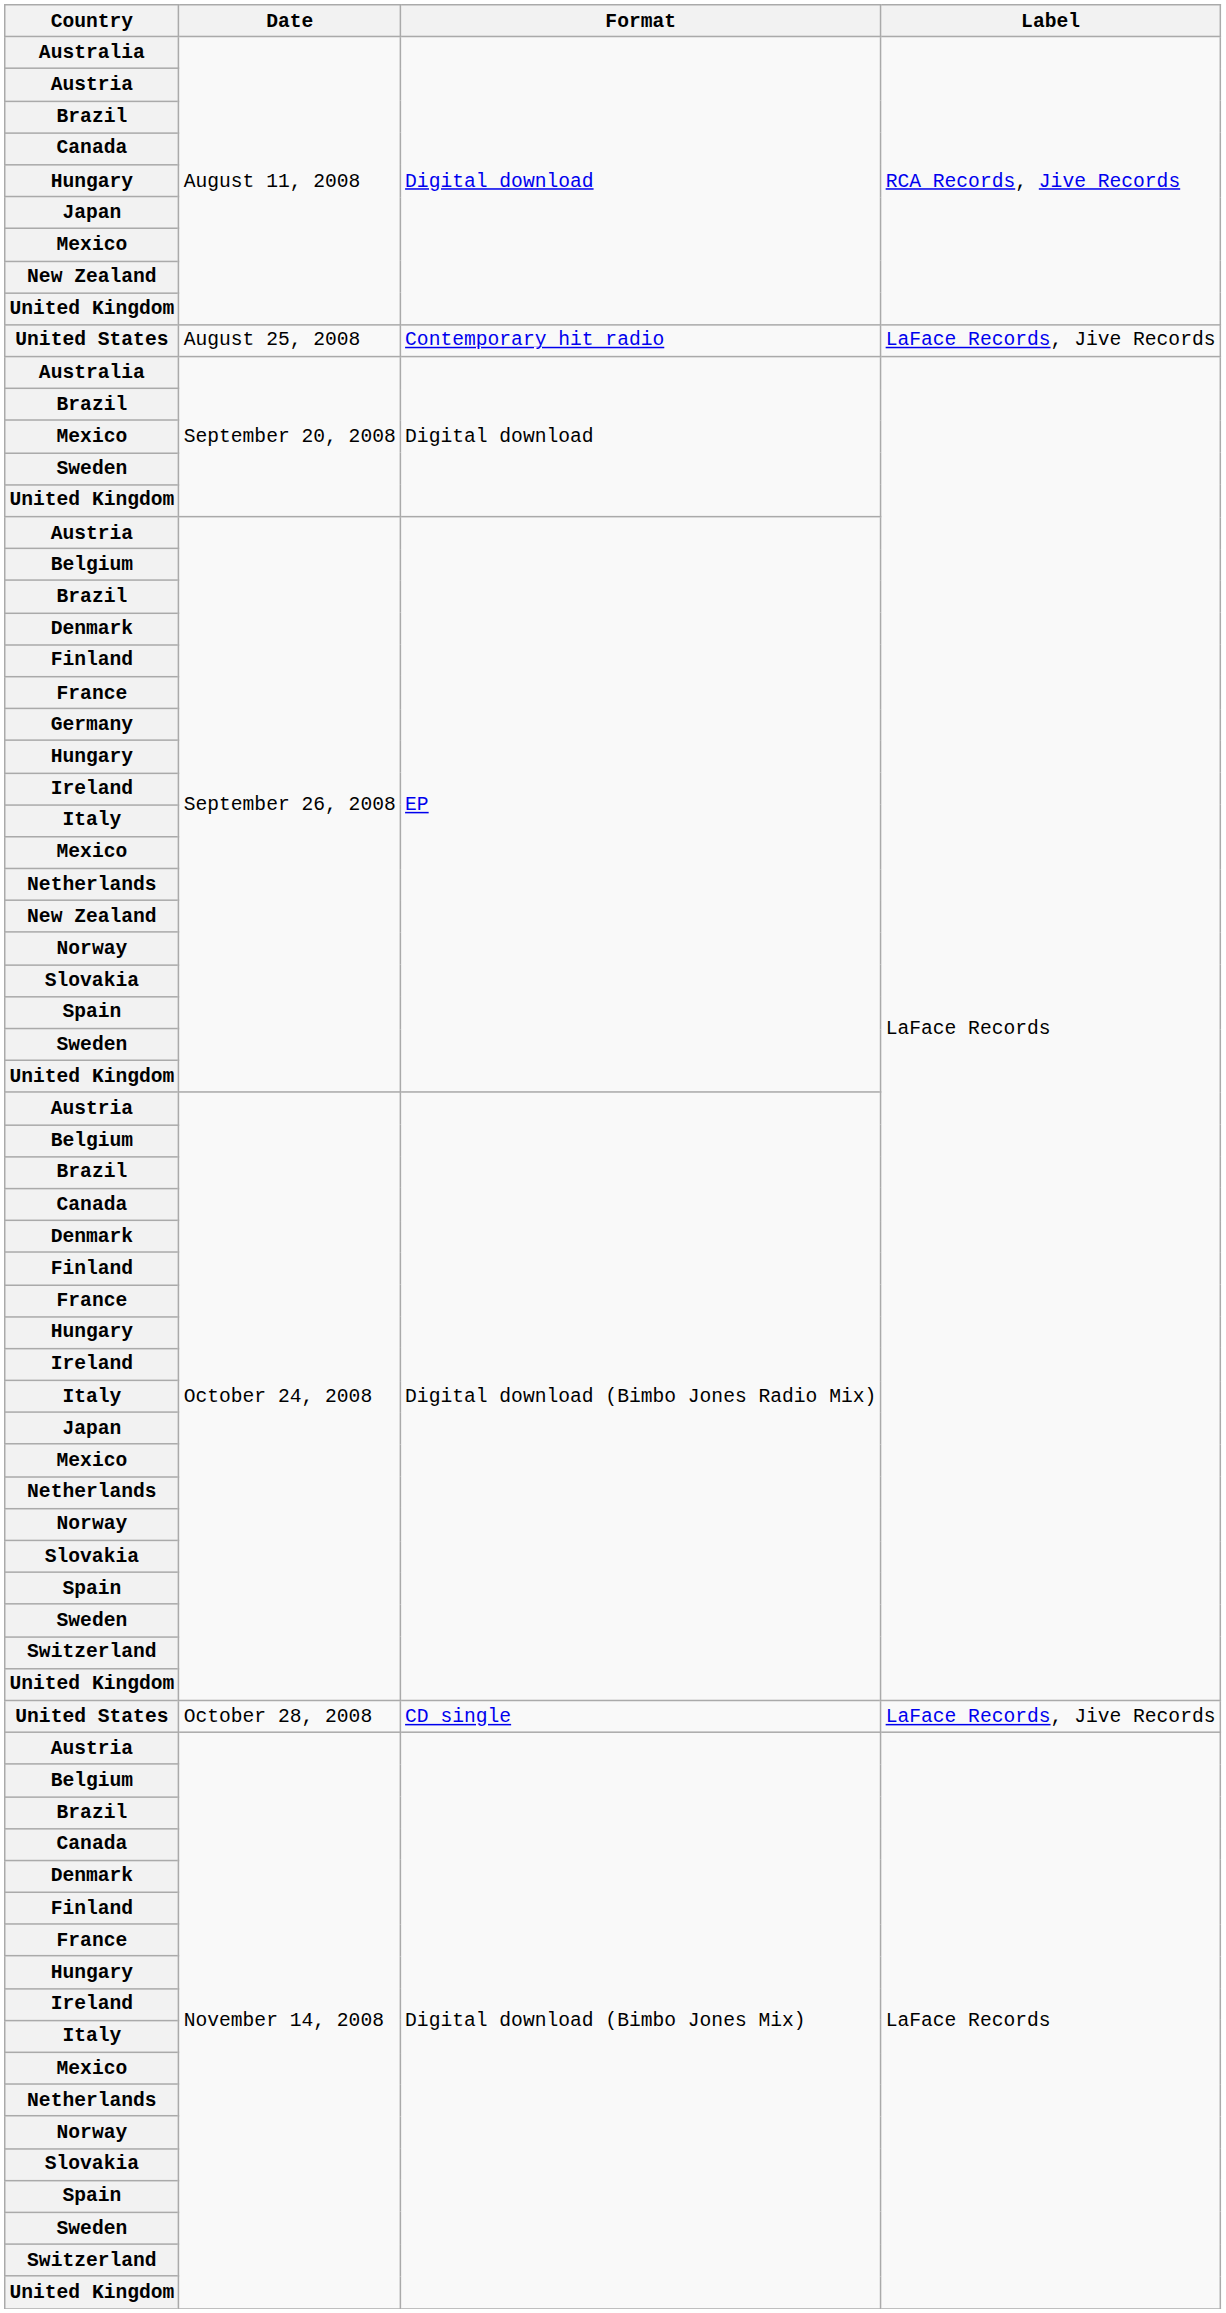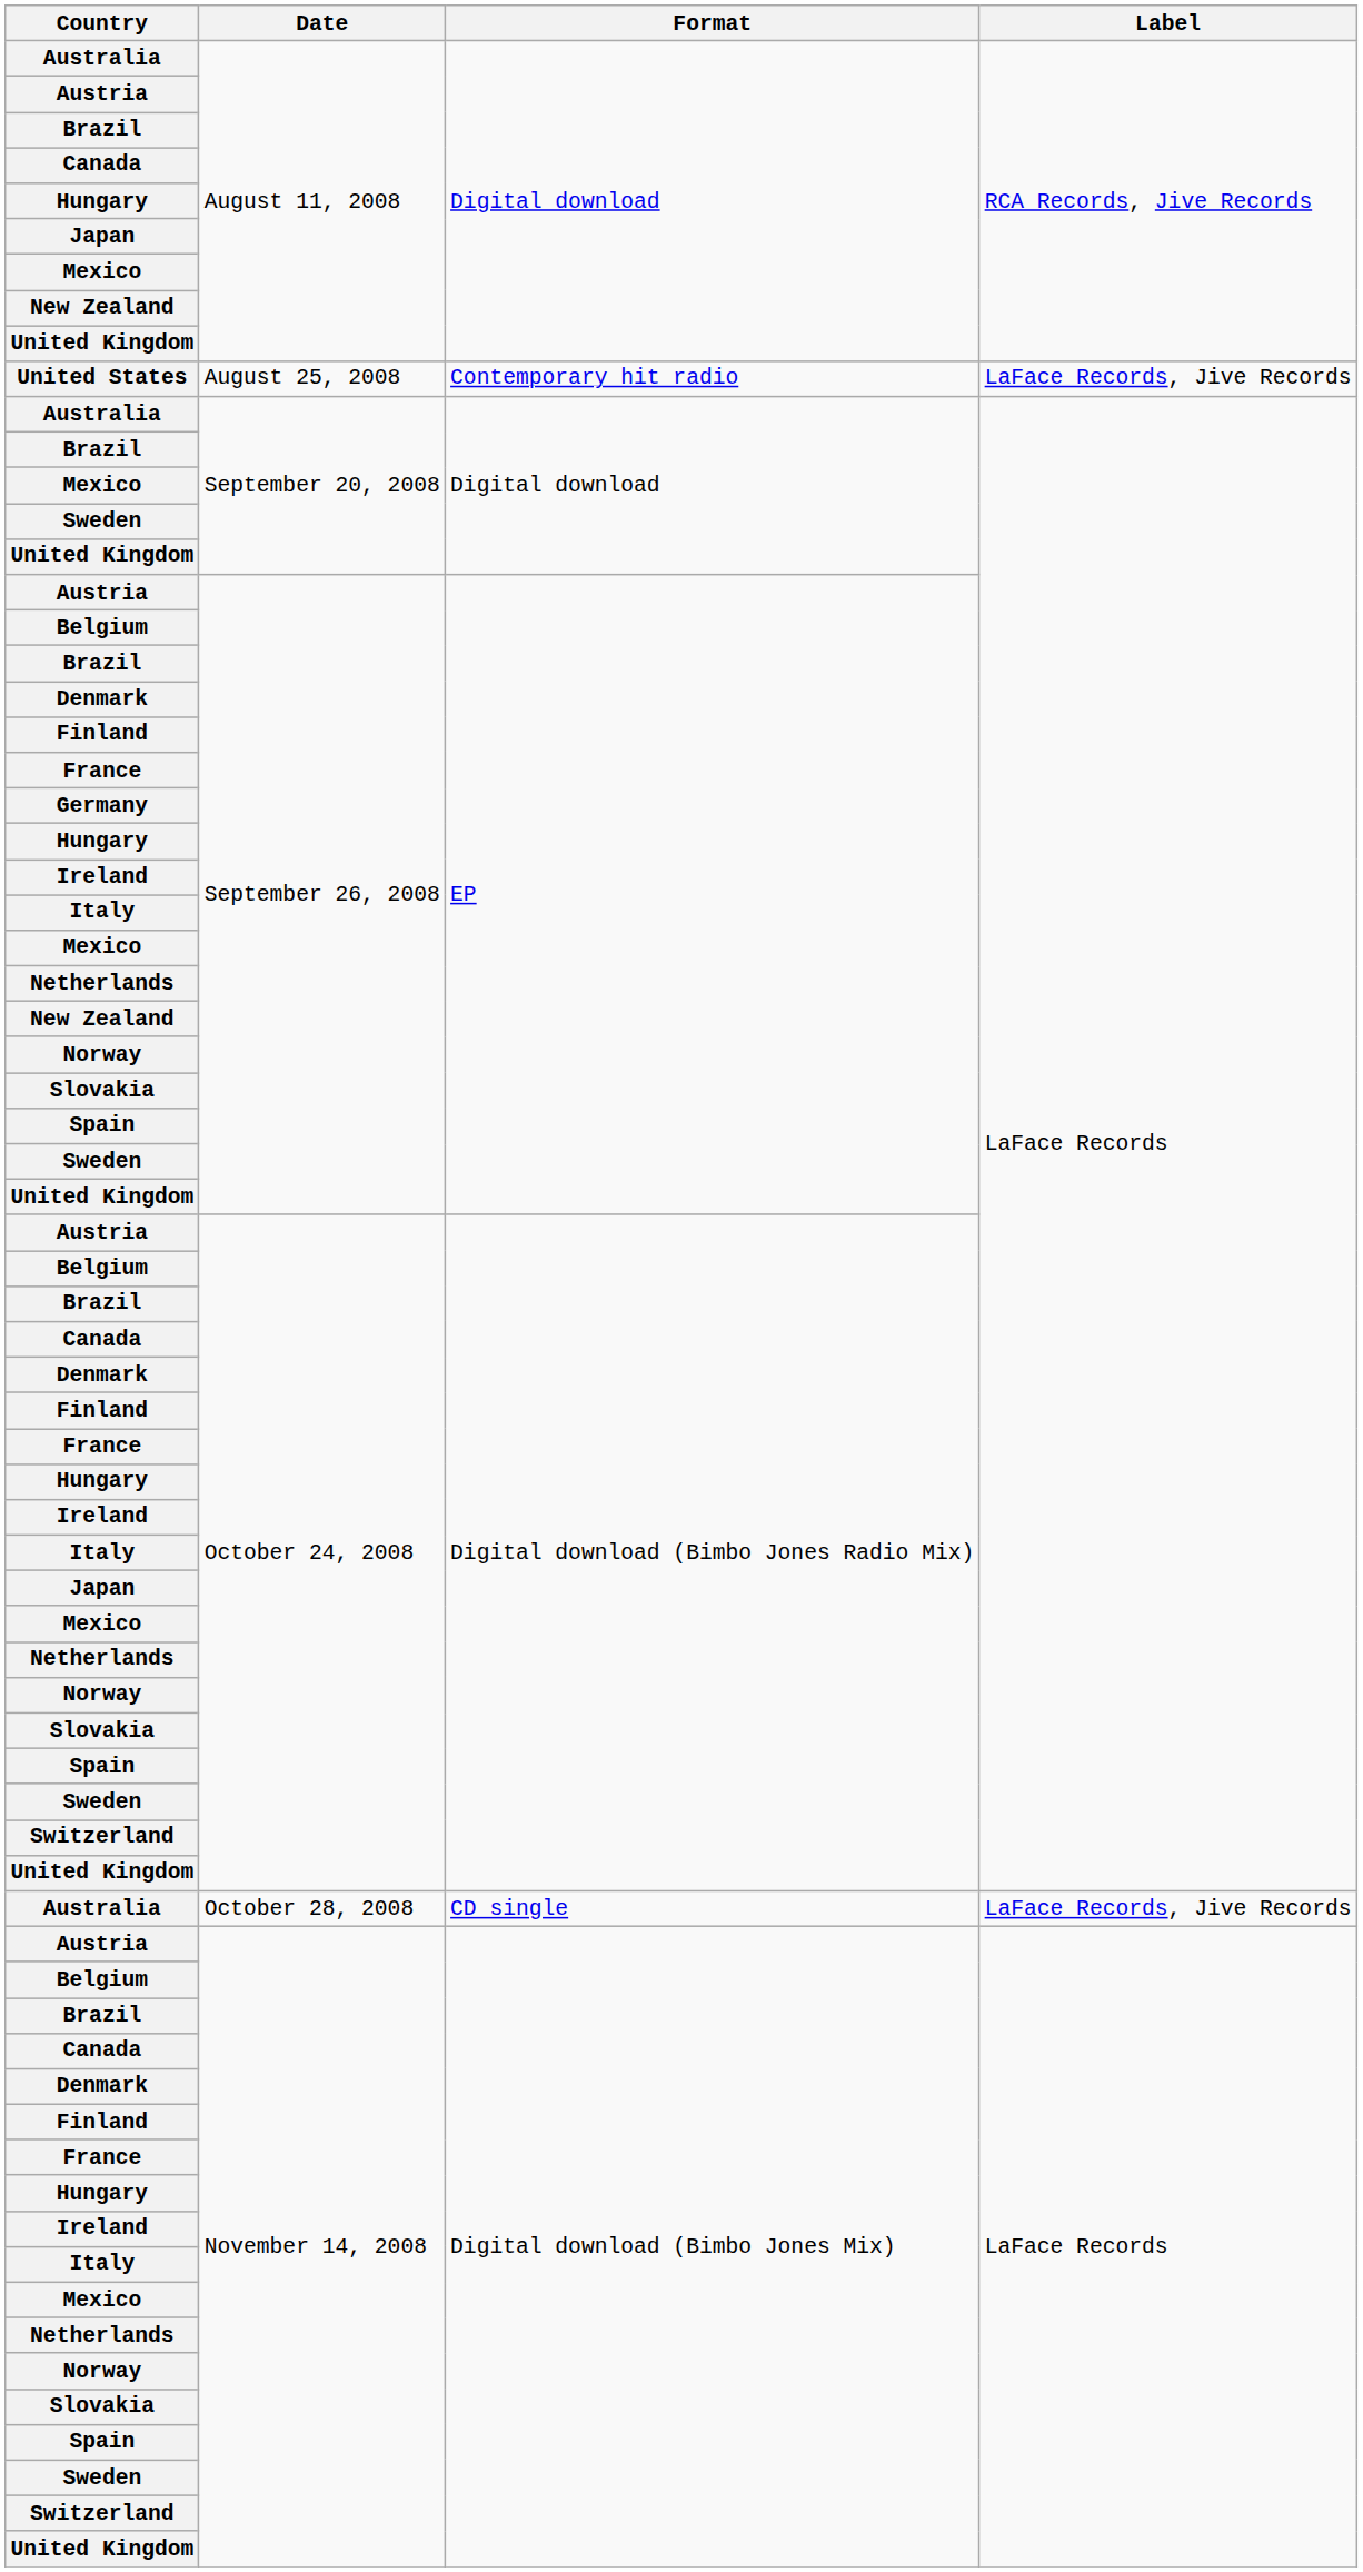October 28, 2008 | Country: United States -> Australia
